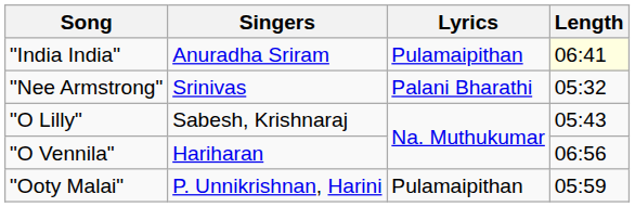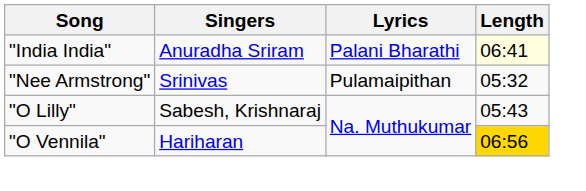"India India" | Lyrics: Pulamaipithan -> Palani Bharathi
"Nee Armstrong" | Lyrics: Palani Bharathi -> Pulamaipithan
"O Vennila" | Length: no background -> gold background
- row: "Ooty Malai" | P. Unnikrishnan, Harini | Pulamaipithan | 05:59
